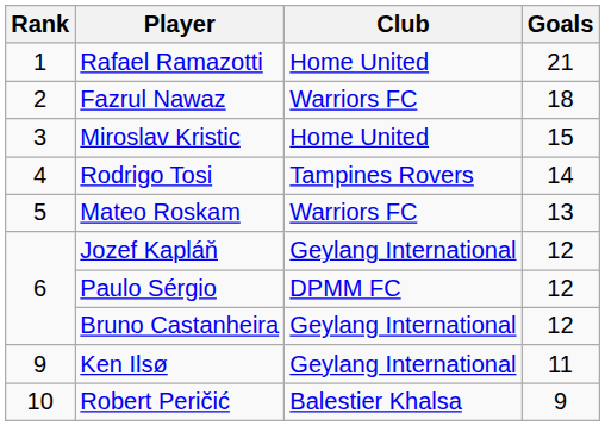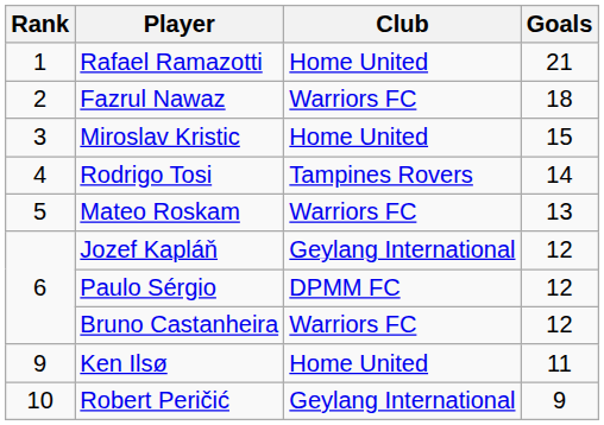Bruno Castanheira | Club: Geylang International -> Warriors FC
Ken Ilsø | Club: Geylang International -> Home United
Robert Peričić | Club: Balestier Khalsa -> Geylang International
